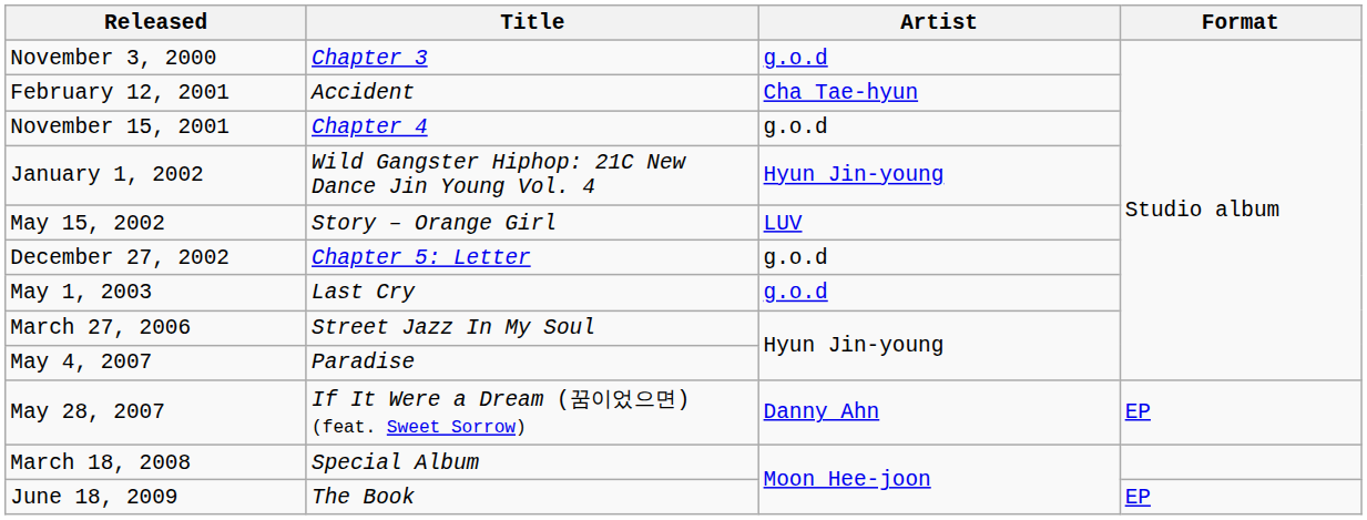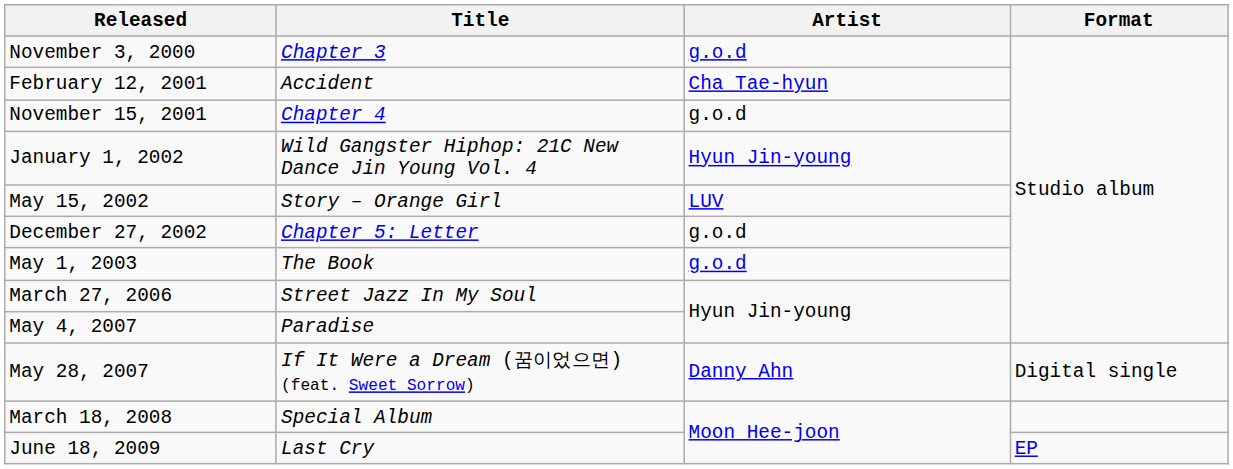May 1, 2003 | Title: Last Cry -> The Book
May 28, 2007 | Format: EP -> Digital single
June 18, 2009 | Title: The Book -> Last Cry
